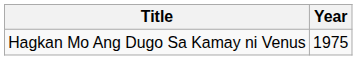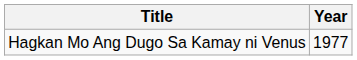Hagkan Mo Ang Dugo Sa Kamay ni Venus | Year: 1975 -> 1977
